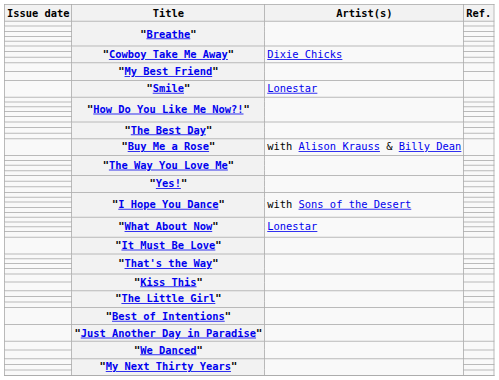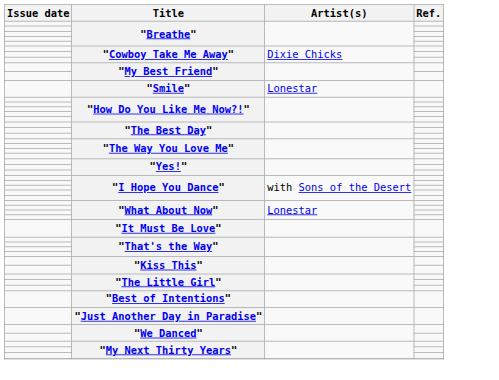- row: "Buy Me a Rose" | with Alison Krauss & Billy Dean
